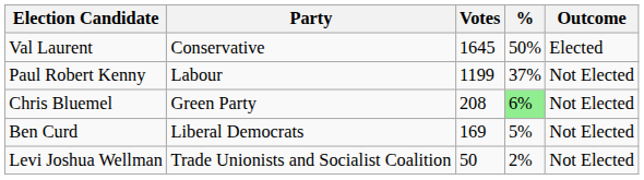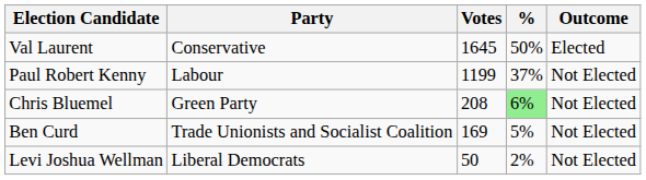Ben Curd | Party: Liberal Democrats -> Trade Unionists and Socialist Coalition
Levi Joshua Wellman | Party: Trade Unionists and Socialist Coalition -> Liberal Democrats
